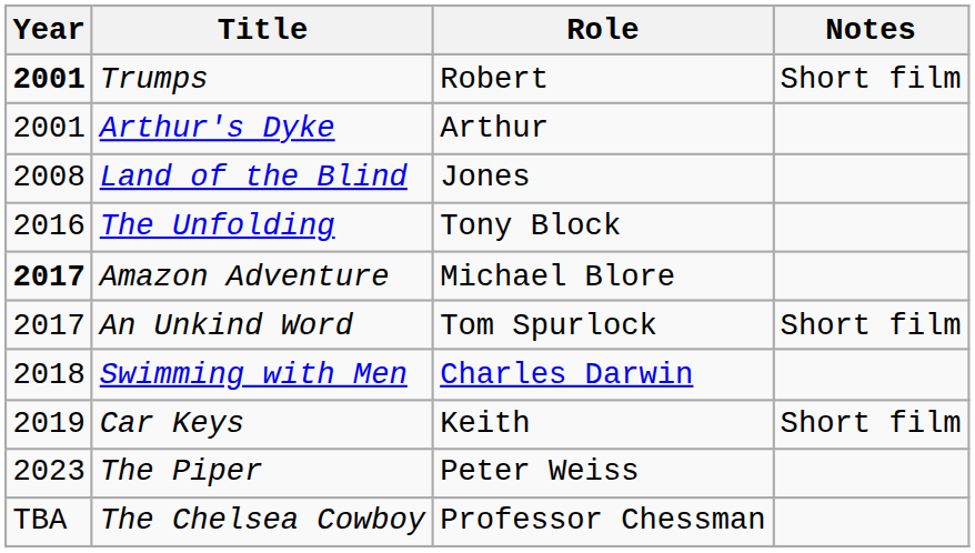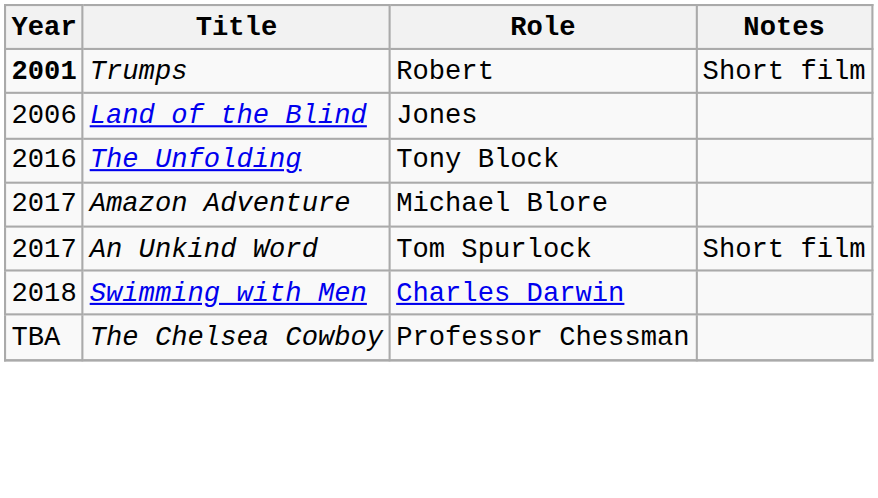- row: 2001 | Arthur's Dyke | Arthur
Land of the Blind | Year: 2008 -> 2006
Amazon Adventure | Year: bold -> normal
- row: 2019 | Car Keys | Keith | Short film
- row: 2023 | The Piper | Peter Weiss
